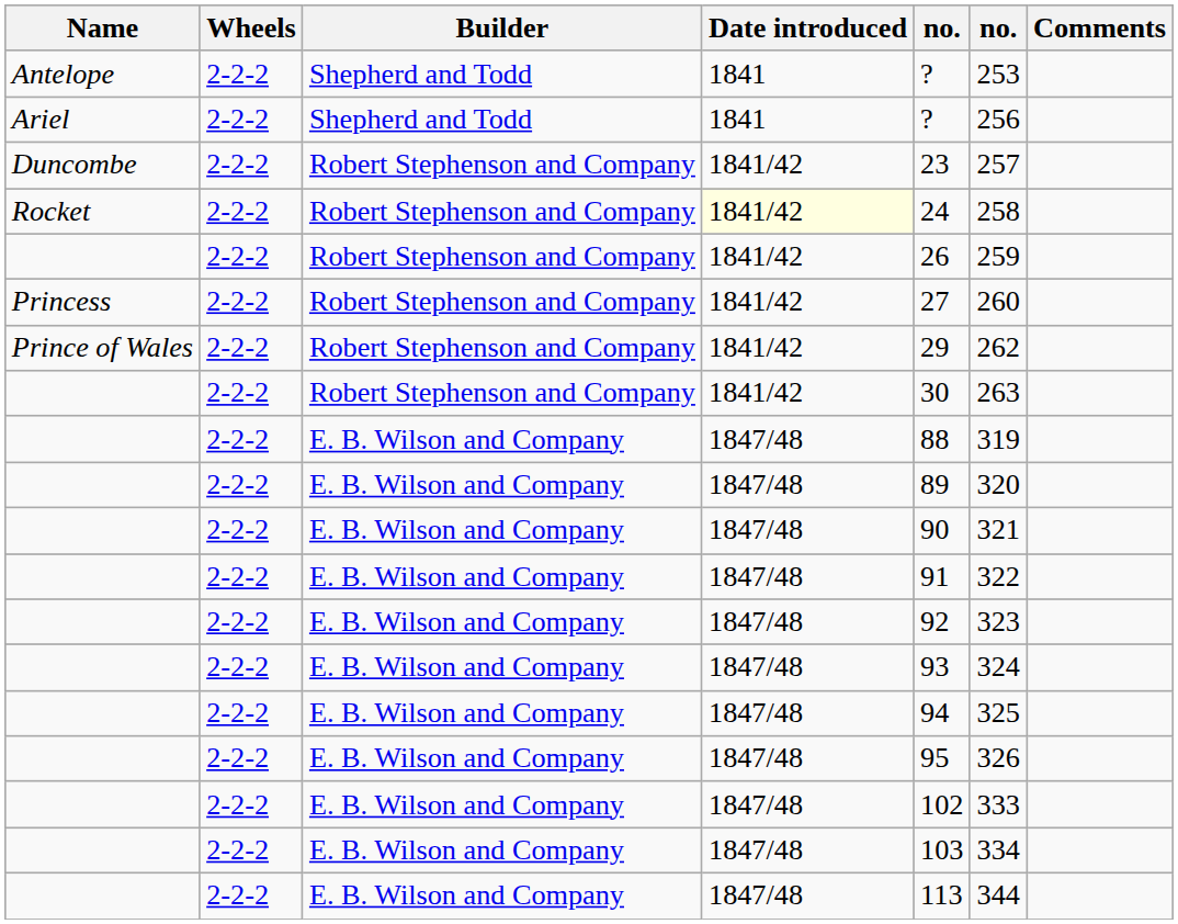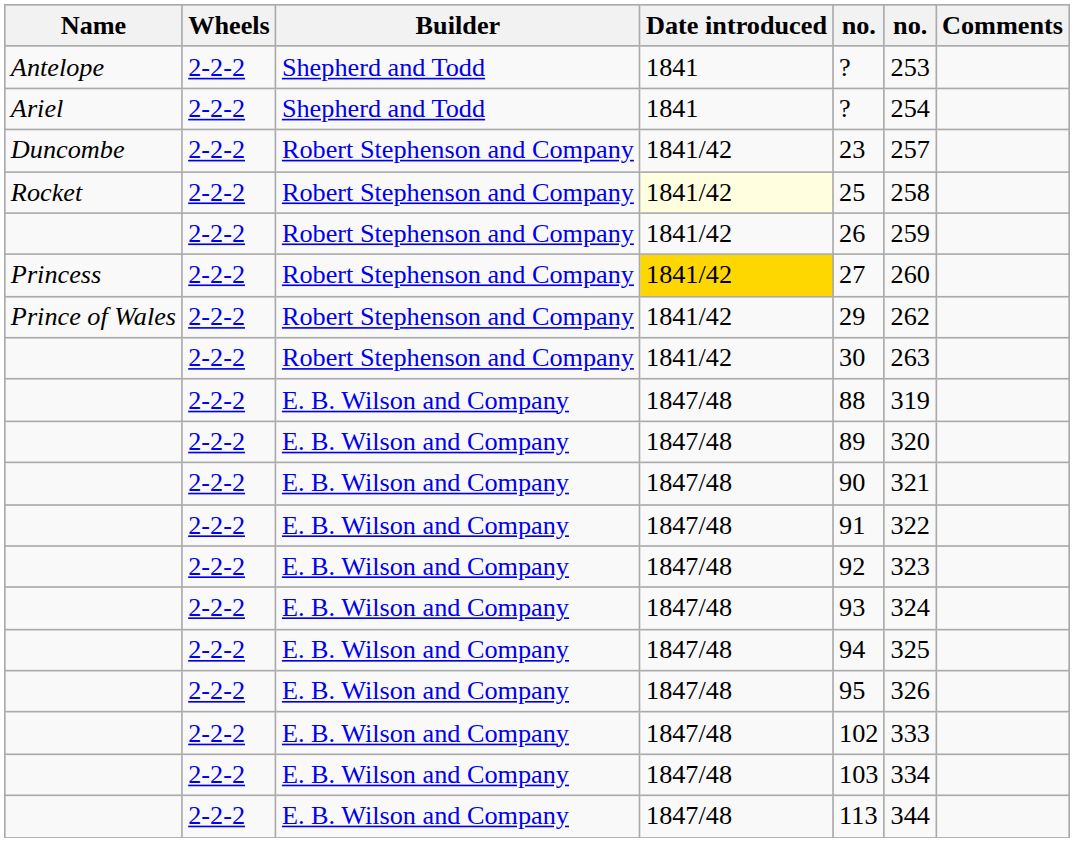Ariel | column 6: 256 -> 254
Rocket | column 5: 24 -> 25
Princess | Date introduced: no background -> gold background
